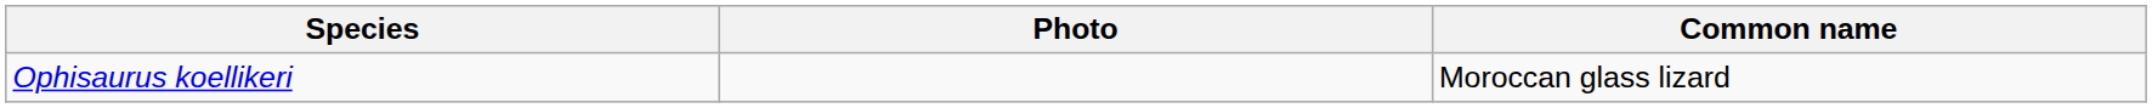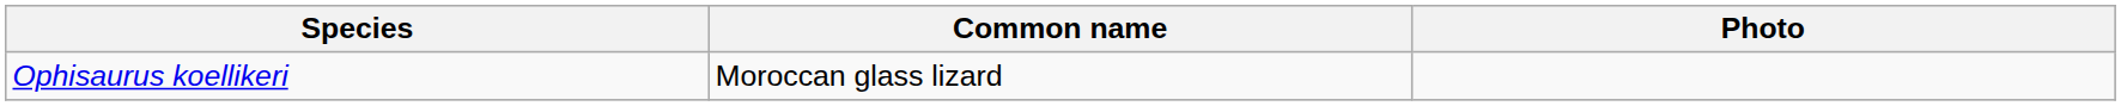columns swapped: Common name <-> Photo
